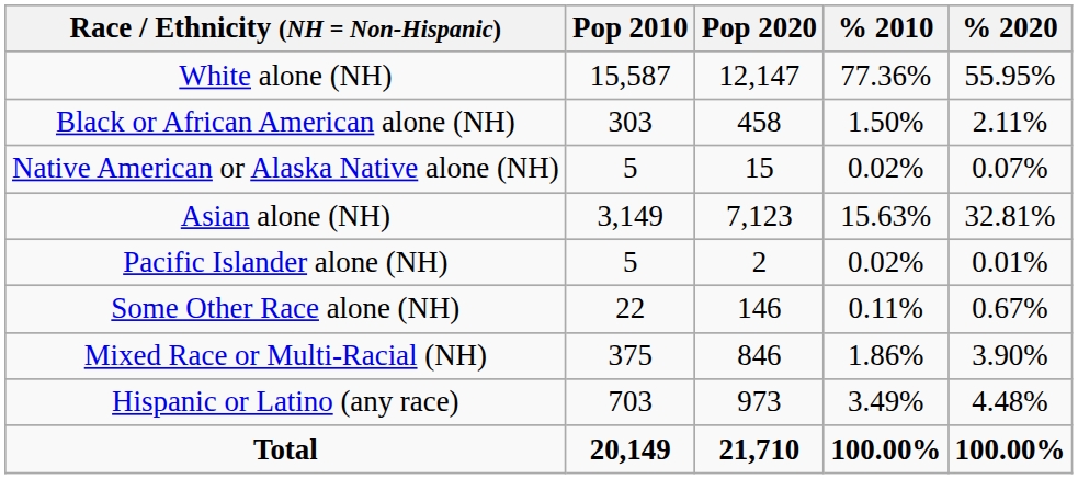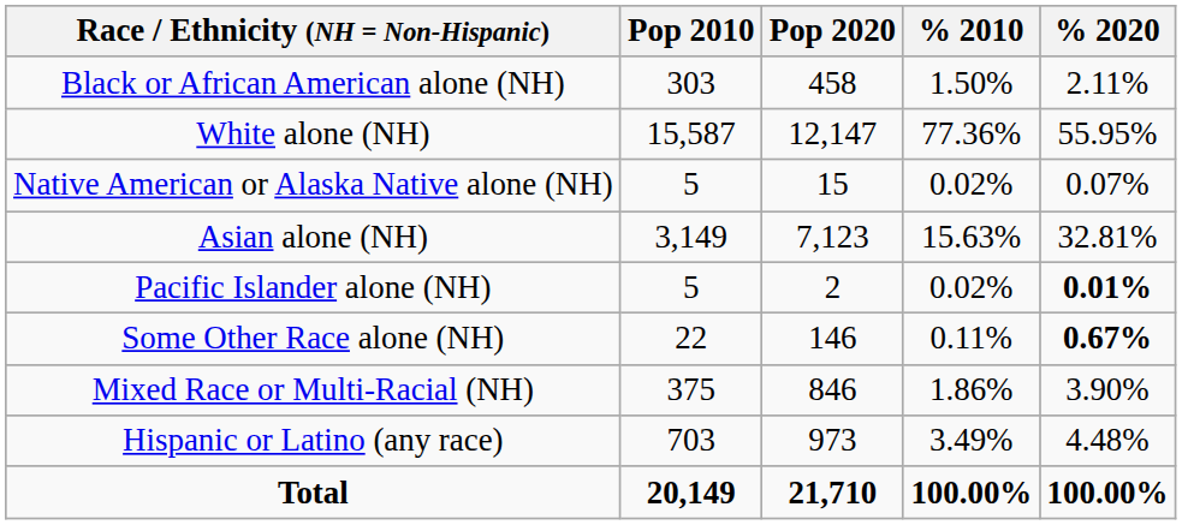rows swapped: White alone (NH) <-> Black or African American alone (NH)
Pacific Islander alone (NH) | % 2020: normal -> bold
Some Other Race alone (NH) | % 2020: normal -> bold
